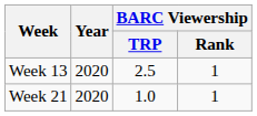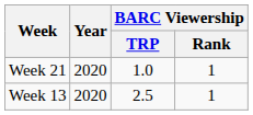rows swapped: Week 13 <-> Week 21
